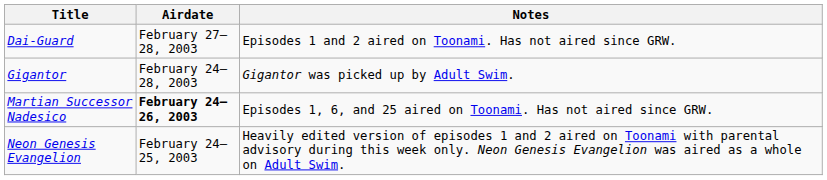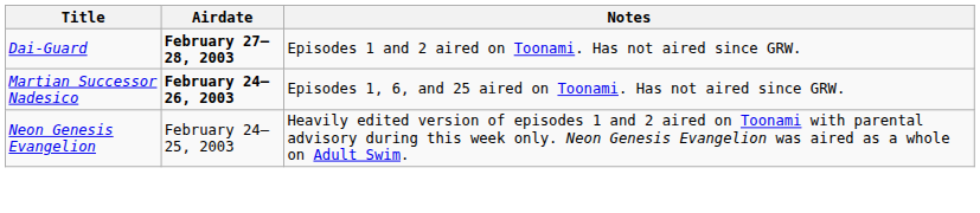Dai-Guard | Airdate: normal -> bold
- row: Gigantor | February 24–28, 2003 | Gigantor was picked up by Adult Swim.
